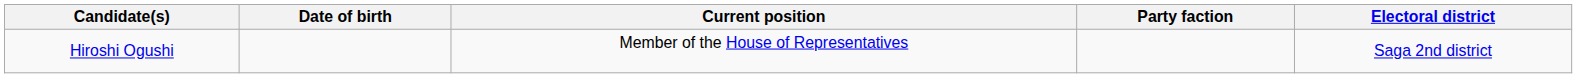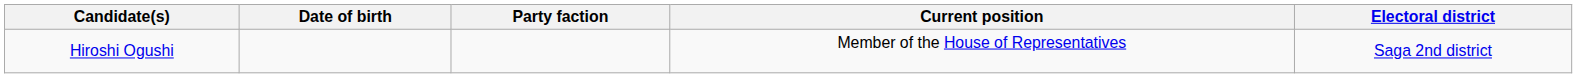columns swapped: Current position <-> Party faction
